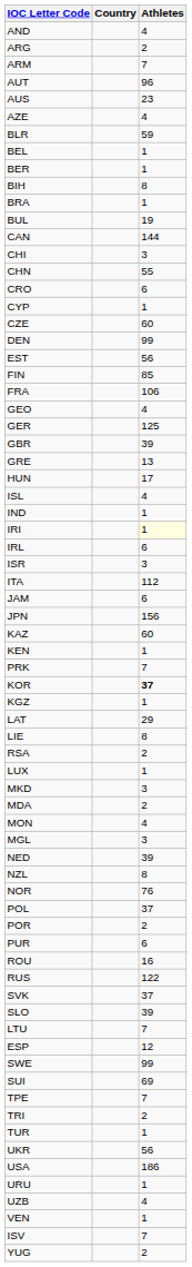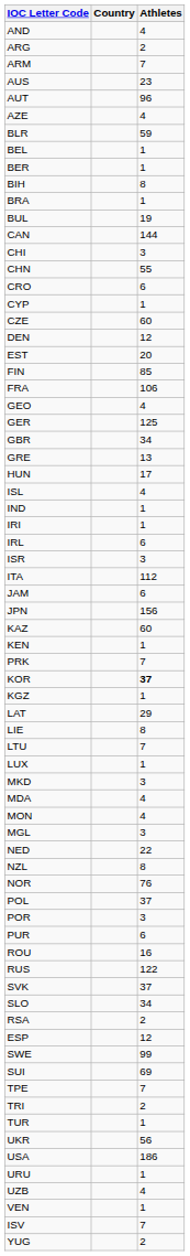rows swapped: AUS <-> AUT
DEN | Athletes: 99 -> 12
EST | Athletes: 56 -> 20
GBR | Athletes: 39 -> 34
IRI | Athletes: lightyellow background -> no background
rows swapped: LTU <-> RSA
MDA | Athletes: 2 -> 4
NED | Athletes: 39 -> 22
POR | Athletes: 2 -> 3
SLO | Athletes: 39 -> 34
